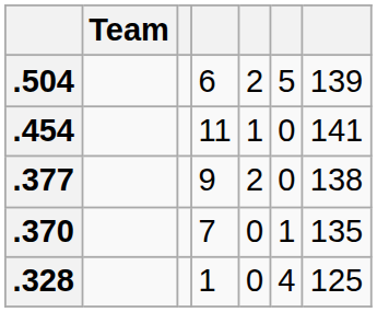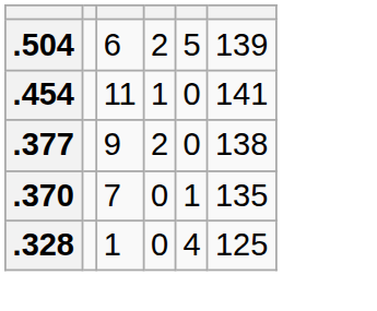- column: Team
